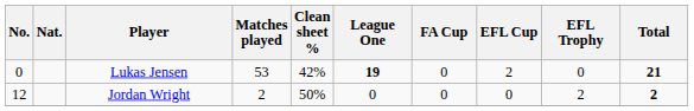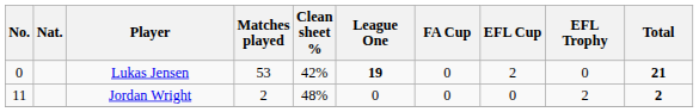Jordan Wright | No.: 12 -> 11
Jordan Wright | Clean sheet %: 50% -> 48%
